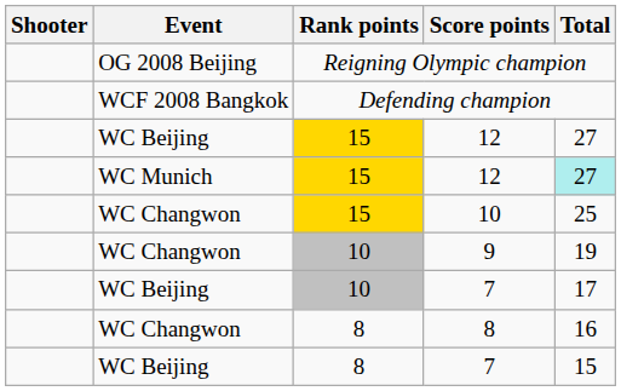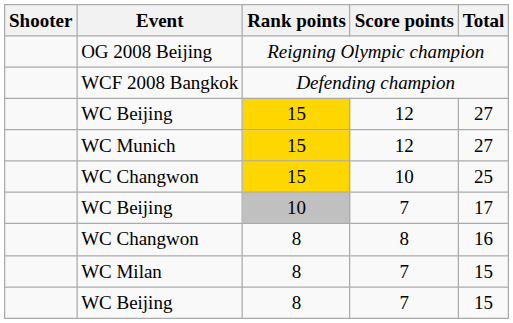WC Munich / 12 | Total: paleturquoise background -> no background
- row: WC Changwon | 10 | 9 | 19
+ row: WC Milan | 8 | 7 | 15
